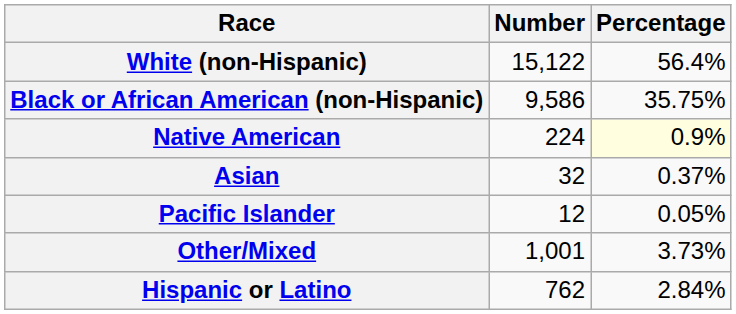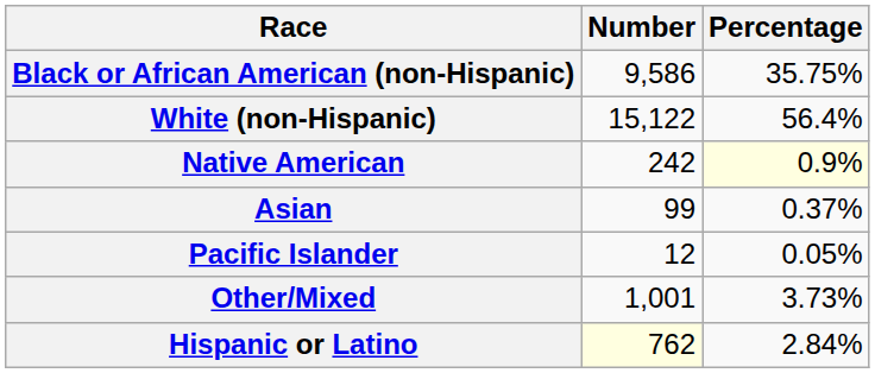rows swapped: White (non-Hispanic) <-> Black or African American (non-Hispanic)
Native American | Number: 224 -> 242
Asian | Number: 32 -> 99
Hispanic or Latino | Number: no background -> lightyellow background
